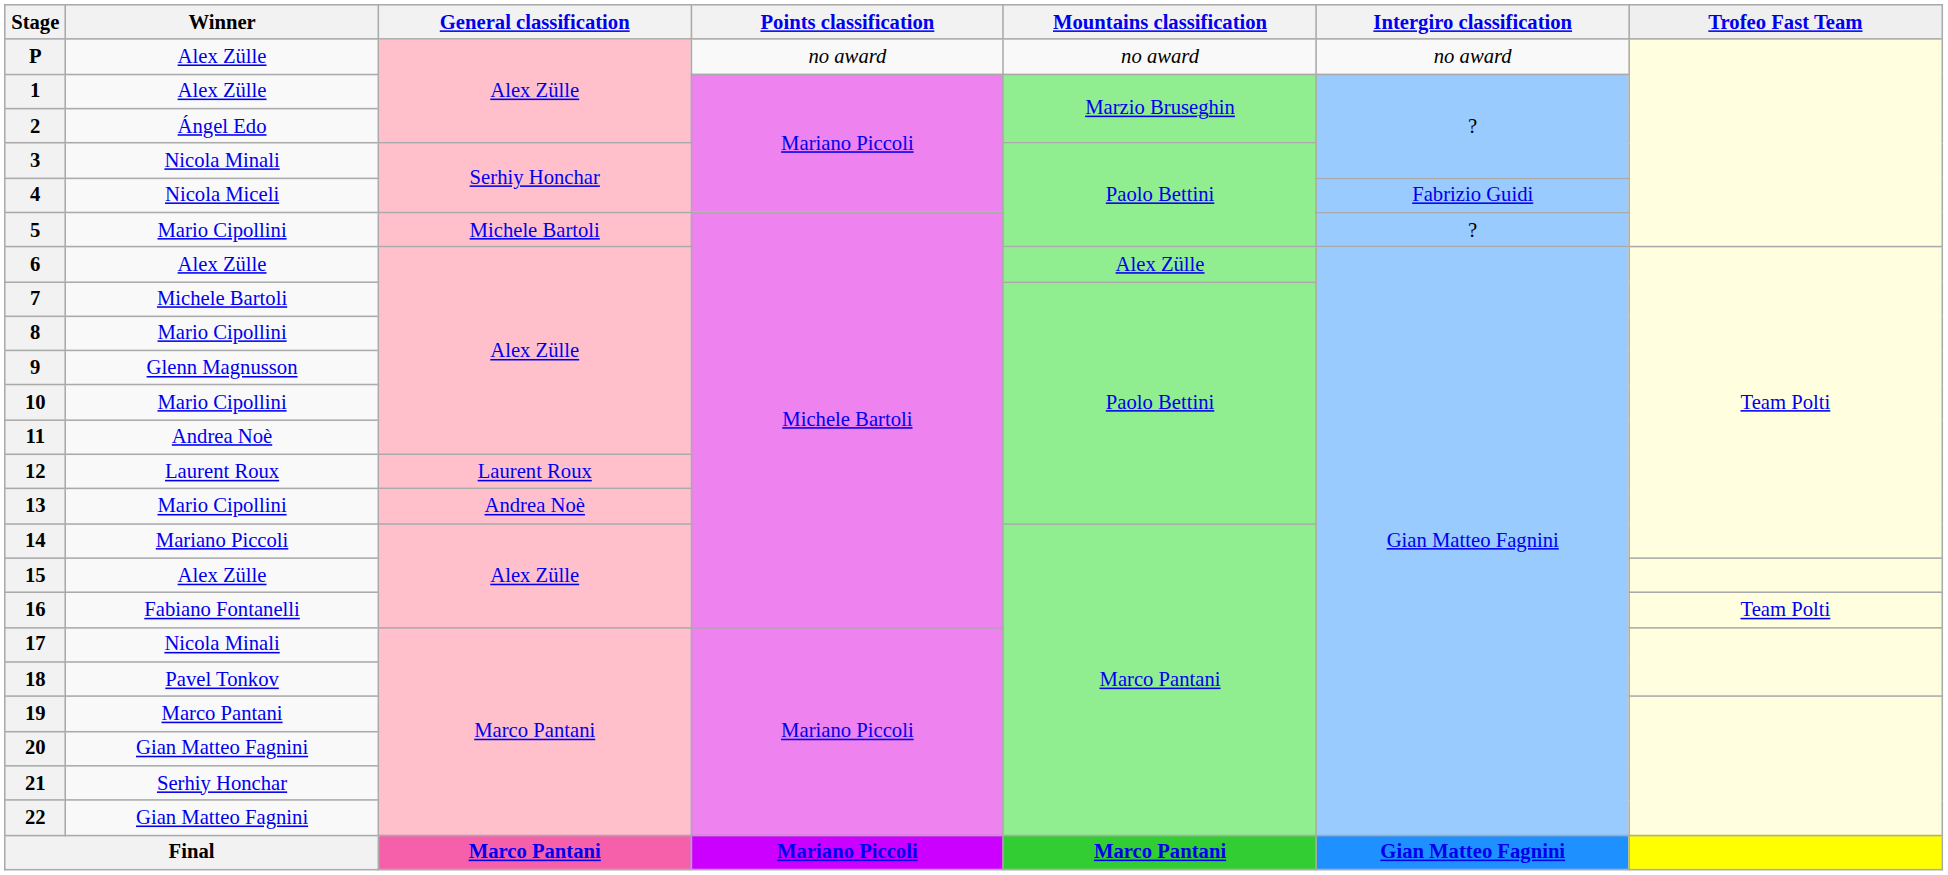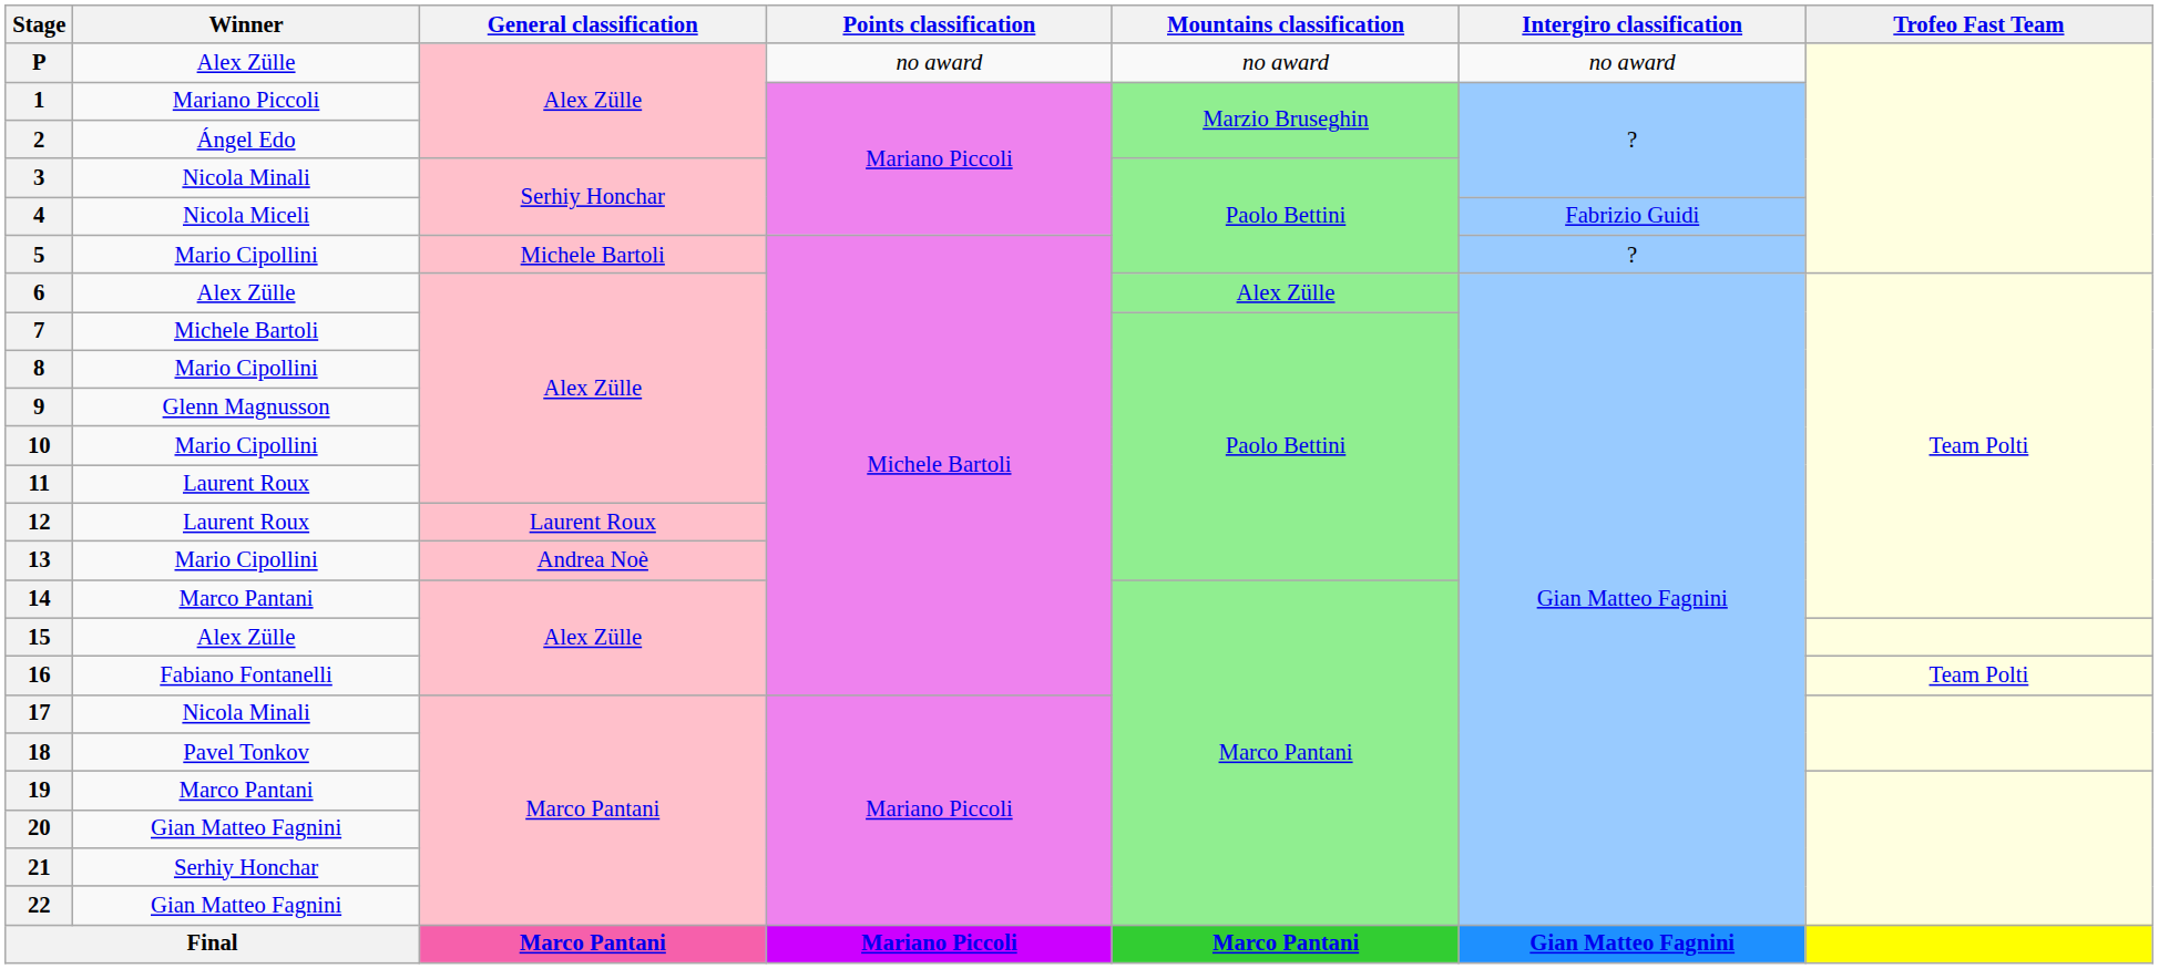1 | Winner: Alex Zülle -> Mariano Piccoli
11 | Winner: Andrea Noè -> Laurent Roux
14 | Winner: Mariano Piccoli -> Marco Pantani
